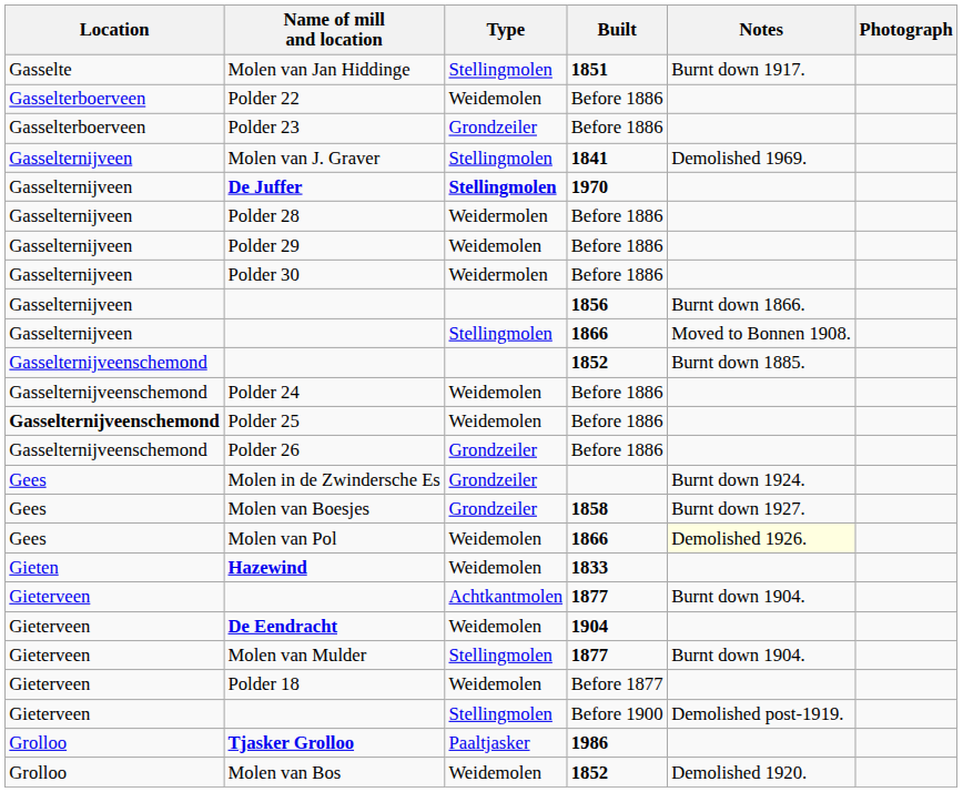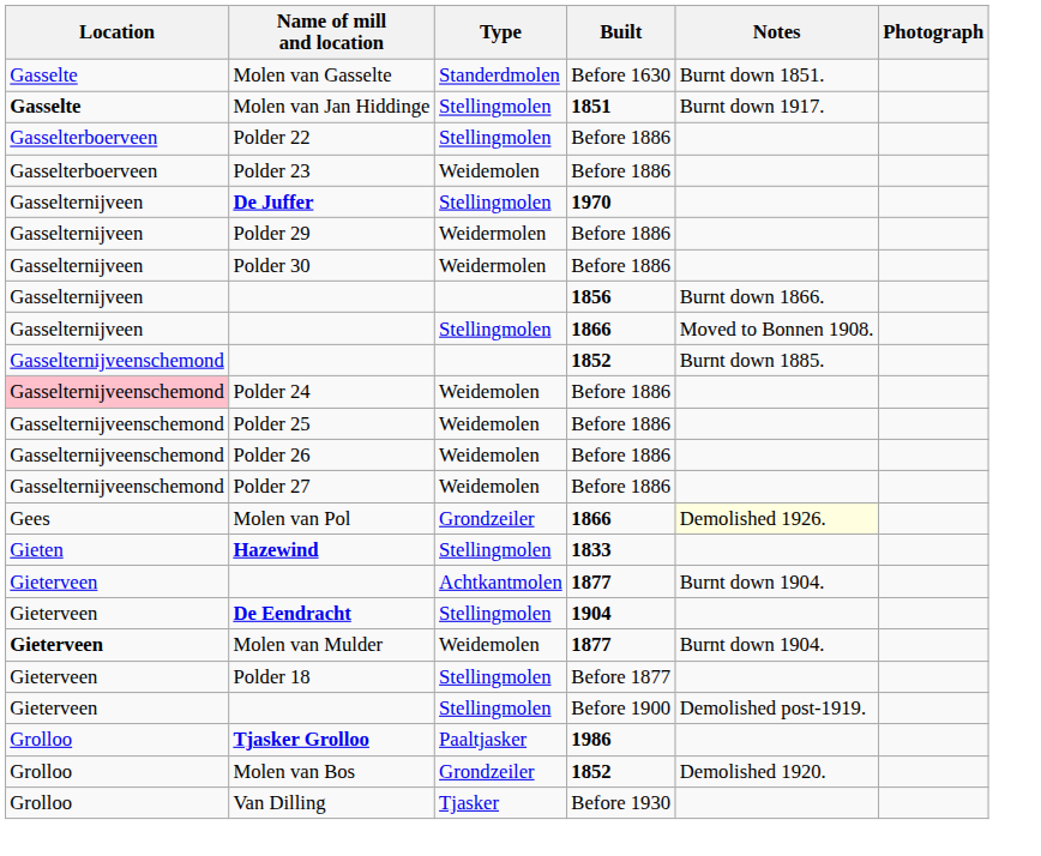+ row: Gasselte | Molen van Gasselte | Standerdmolen | Before 1630 | Burnt down 1851.
Molen van Jan Hiddinge | Location: normal -> bold
Polder 22 | Type: Weidemolen -> Stellingmolen
Polder 23 | Type: Grondzeiler -> Weidemolen
- row: Gasselternijveen | Molen van J. Graver | Stellingmolen | 1841 | Demolished 1969.
De Juffer | Type: bold -> normal
- row: Gasselternijveen | Polder 28 | Weidermolen | Before 1886
Polder 29 | Type: Weidemolen -> Weidermolen
Polder 24 | Location: no background -> pink background
Polder 25 | Location: bold -> normal
Polder 26 | Type: Grondzeiler -> Weidemolen
+ row: Gasselternijveenschemond | Polder 27 | Weidemolen | Before 1886
- row: Gees | Molen in de Zwindersche Es | Grondzeiler | Burnt down 1924.
- row: Gees | Molen van Boesjes | Grondzeiler | 1858 | Burnt down 1927.
Molen van Pol | Type: Weidemolen -> Grondzeiler
Hazewind | Type: Weidemolen -> Stellingmolen
De Eendracht | Type: Weidemolen -> Stellingmolen
Molen van Mulder | Location: normal -> bold
Molen van Mulder | Type: Stellingmolen -> Weidemolen
Polder 18 | Type: Weidemolen -> Stellingmolen
Molen van Bos | Type: Weidemolen -> Grondzeiler
+ row: Grolloo | Van Dilling | Tjasker | Before 1930
